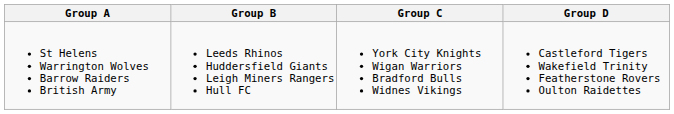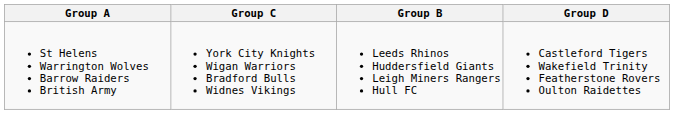columns swapped: Group B <-> Group C
